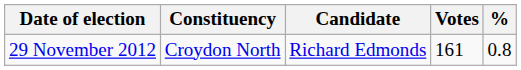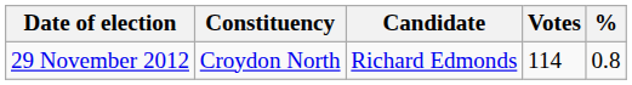29 November 2012 | Votes: 161 -> 114
